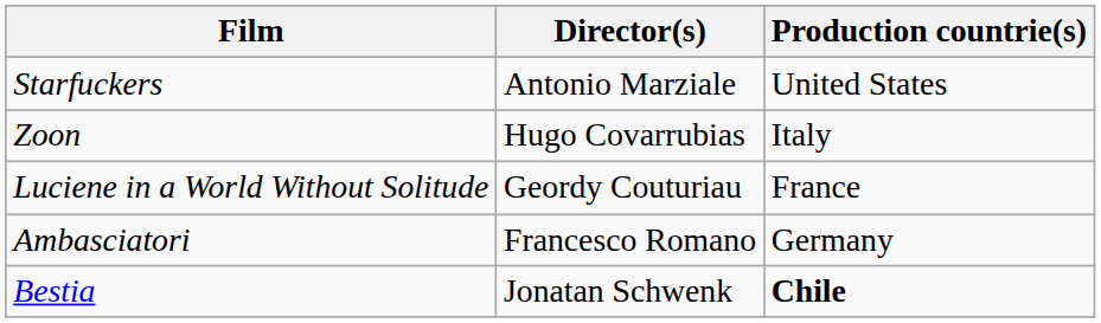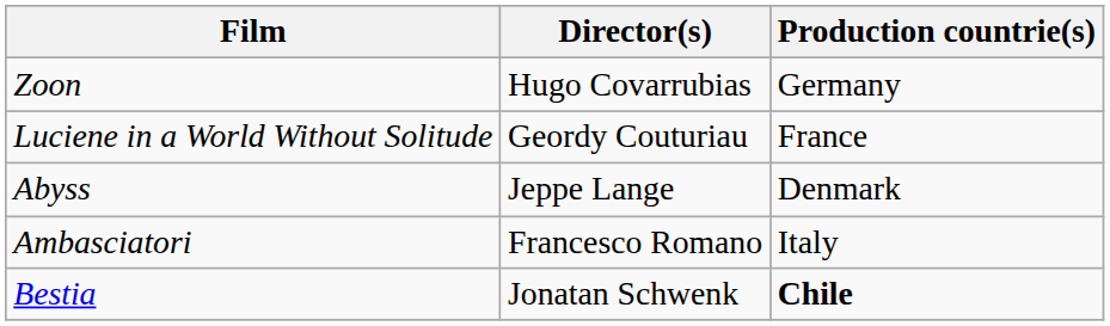- row: Starfuckers | Antonio Marziale | United States
Zoon | Production countrie(s): Italy -> Germany
+ row: Abyss | Jeppe Lange | Denmark
Ambasciatori | Production countrie(s): Germany -> Italy
